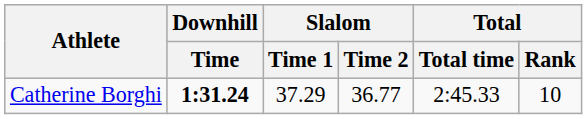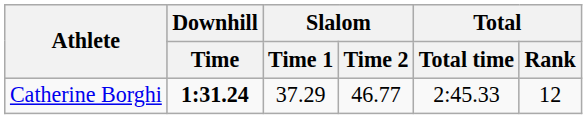Catherine Borghi | Slalom / Time 2: 36.77 -> 46.77
Catherine Borghi | Total / Rank: 10 -> 12
